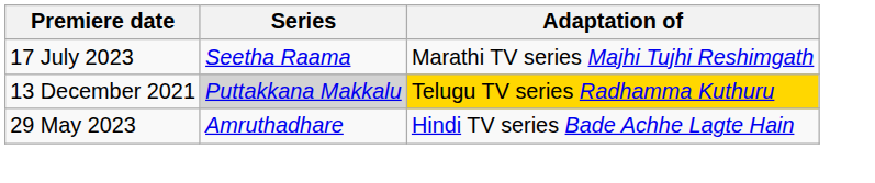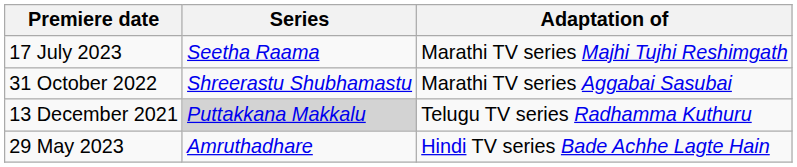+ row: 31 October 2022 | Shreerastu Shubhamastu | Marathi TV series Aggabai Sasubai
13 December 2021 | Adaptation of: gold background -> no background
